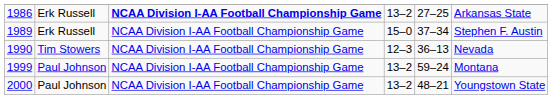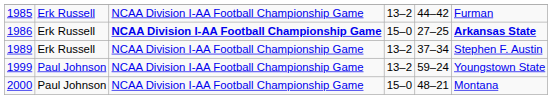+ row: 1985 | Erk Russell | NCAA Division I-AA Football Championship Game | 13–2 | 44–42 | Furman
1986 | column 4: 13–2 -> 15–0
1986 | column 6: normal -> bold
1989 | column 4: 15–0 -> 13–2
- row: 1990 | Tim Stowers | NCAA Division I-AA Football Championship Game | 12–3 | 36–13 | Nevada
1999 | column 6: Montana -> Youngstown State
2000 | column 4: 13–2 -> 15–0
2000 | column 6: Youngstown State -> Montana
